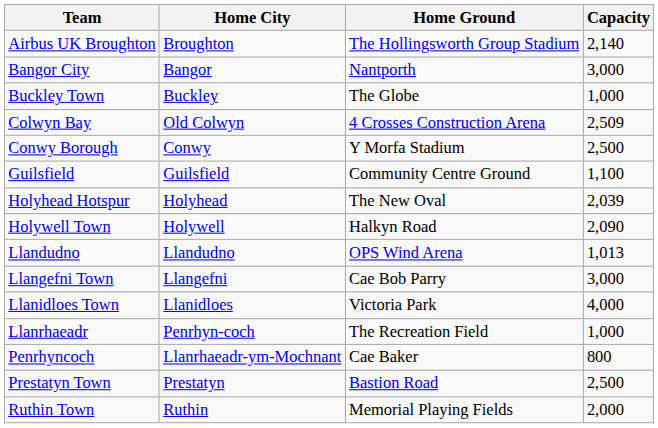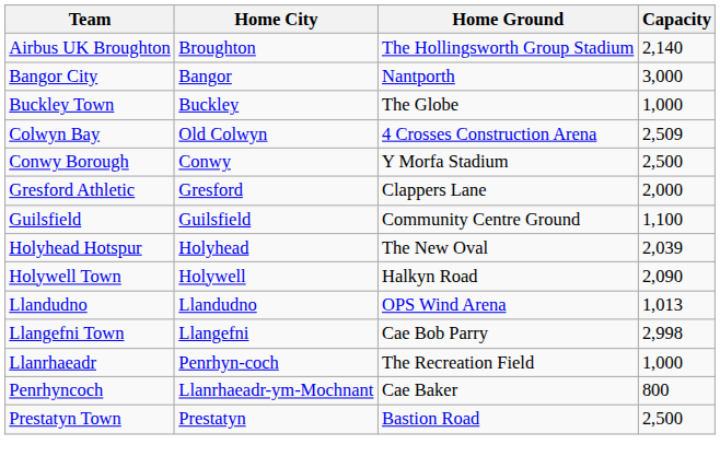+ row: Gresford Athletic | Gresford | Clappers Lane | 2,000
Llangefni Town | Capacity: 3,000 -> 2,998
- row: Llanidloes Town | Llanidloes | Victoria Park | 4,000
- row: Ruthin Town | Ruthin | Memorial Playing Fields | 2,000
